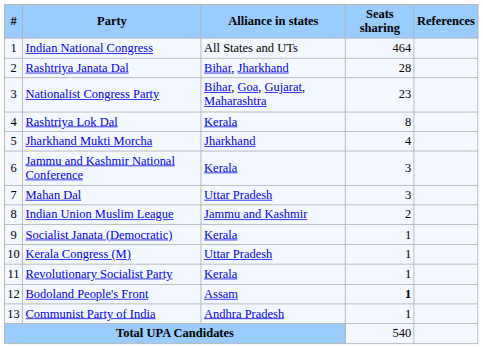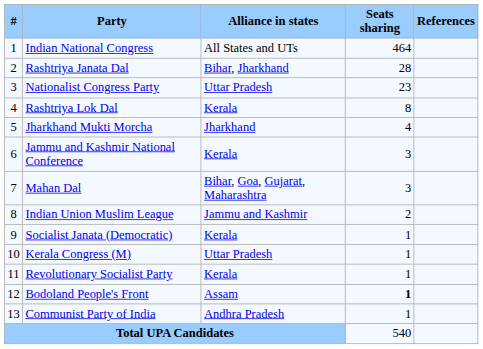Nationalist Congress Party | Alliance in states: Bihar, Goa, Gujarat, Maharashtra -> Uttar Pradesh
Mahan Dal | Alliance in states: Uttar Pradesh -> Bihar, Goa, Gujarat, Maharashtra
